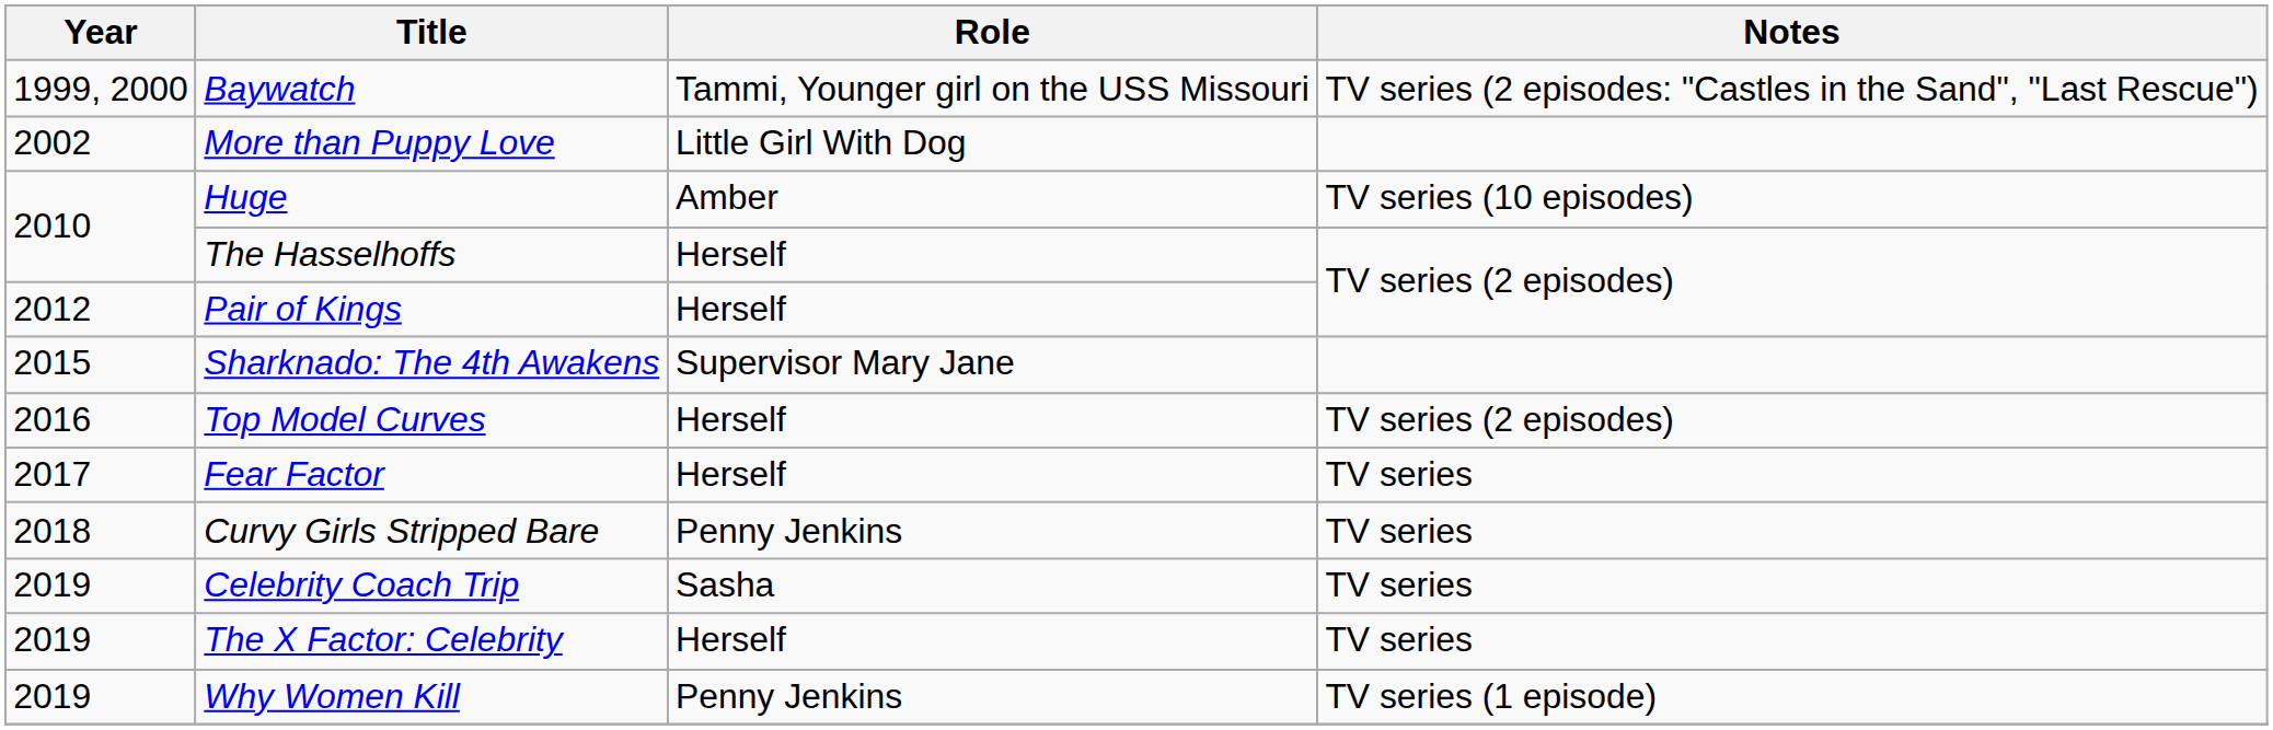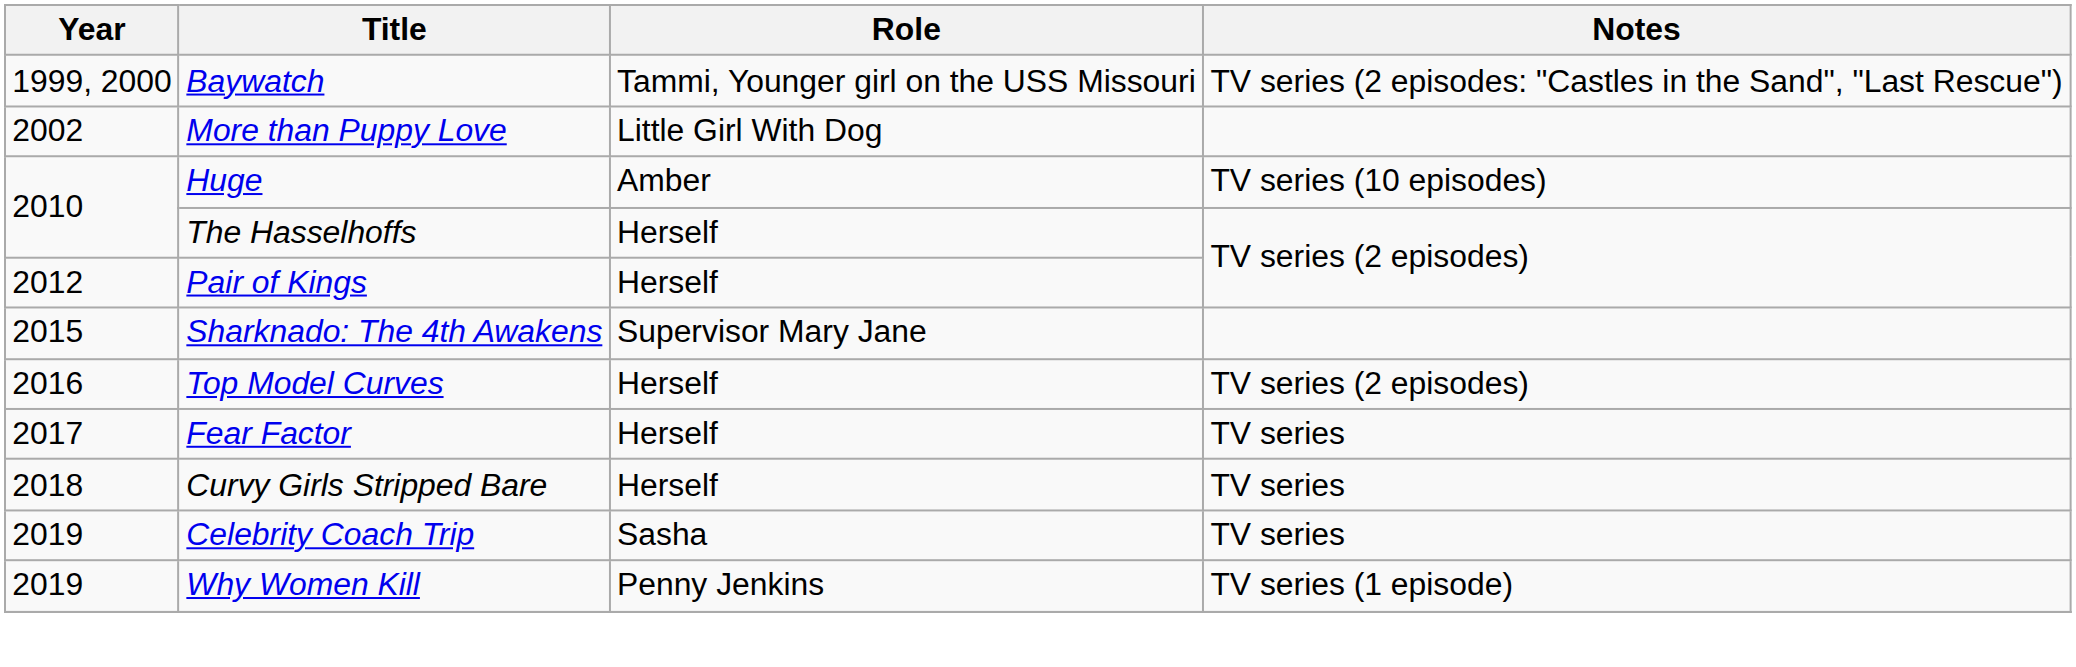Curvy Girls Stripped Bare | Role: Penny Jenkins -> Herself
- row: 2019 | The X Factor: Celebrity | Herself | TV series
